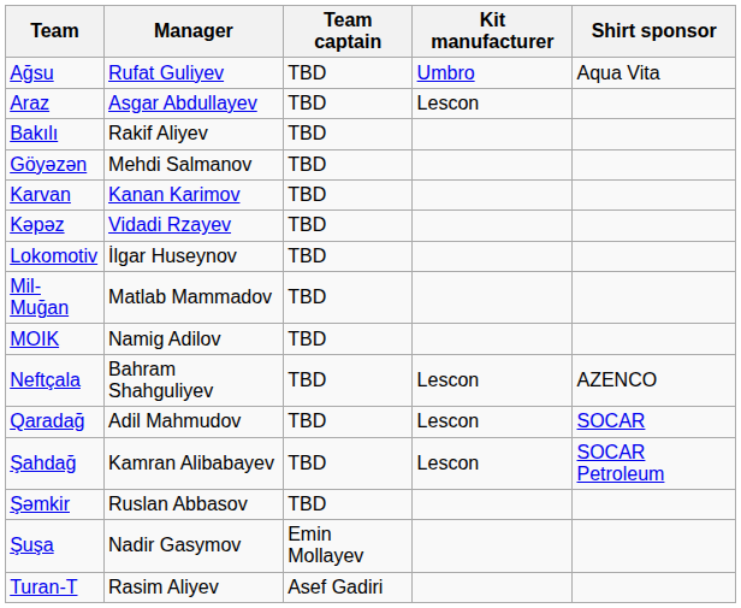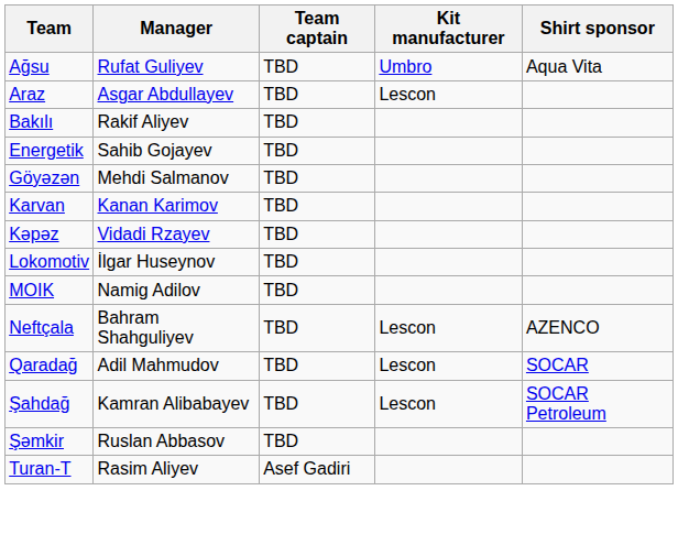+ row: Energetik | Sahib Gojayev | TBD
- row: Mil-Muğan | Matlab Mammadov | TBD
- row: Şuşa | Nadir Gasymov | Emin Mollayev
